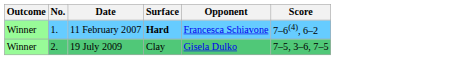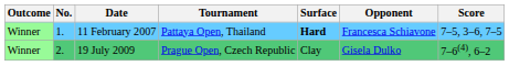+ column: Tournament | Pattaya Open, Thailand | Prague Open, Czech Republic
11 February 2007 | Score: 7–6(4), 6–2 -> 7–5, 3–6, 7–5
19 July 2009 | Score: 7–5, 3–6, 7–5 -> 7–6(4), 6–2
